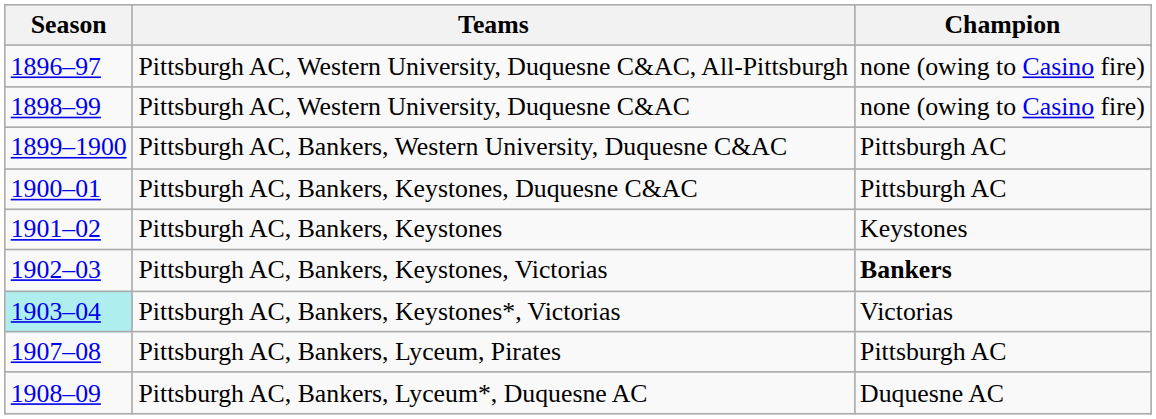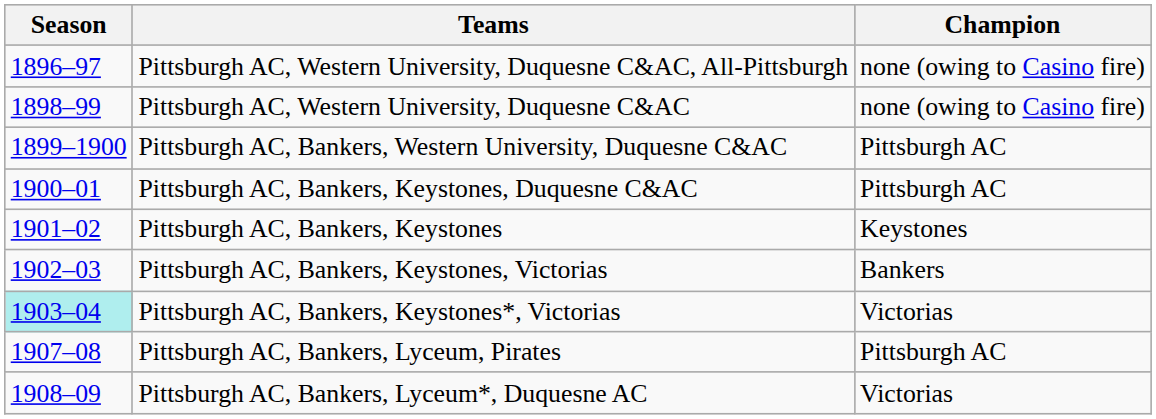Pittsburgh AC, Bankers, Keystones, Victorias | Champion: bold -> normal
Pittsburgh AC, Bankers, Lyceum*, Duquesne AC | Champion: Duquesne AC -> Victorias
